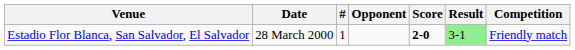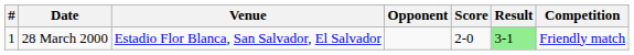columns swapped: # <-> Venue
28 March 2000 | Score: bold -> normal
